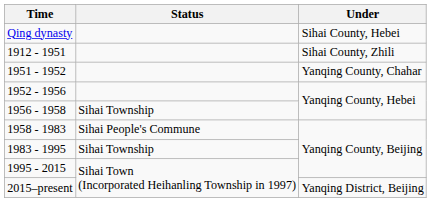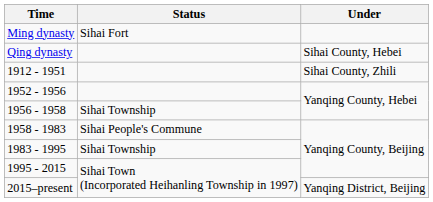+ row: Ming dynasty | Sihai Fort
- row: 1951 - 1952 | Yanqing County, Chahar
